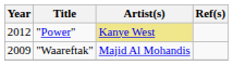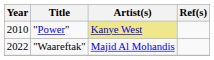"Power" | Year: 2012 -> 2010
"Waareftak" | Year: 2009 -> 2022
